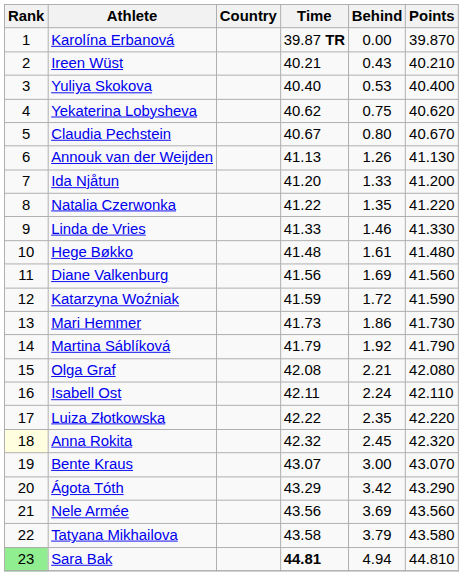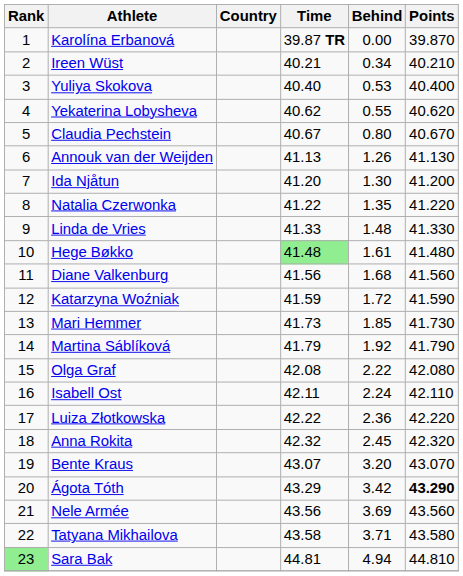Ireen Wüst | Behind: 0.43 -> 0.34
Yekaterina Lobysheva | Behind: 0.75 -> 0.55
Ida Njåtun | Behind: 1.33 -> 1.30
Linda de Vries | Behind: 1.46 -> 1.48
Hege Bøkko | Time: no background -> lightgreen background
Diane Valkenburg | Behind: 1.69 -> 1.68
Mari Hemmer | Behind: 1.86 -> 1.85
Olga Graf | Behind: 2.21 -> 2.22
Luiza Złotkowska | Behind: 2.35 -> 2.36
Anna Rokita | Rank: lightyellow background -> no background
Bente Kraus | Behind: 3.00 -> 3.20
Ágota Tóth | Points: normal -> bold
Tatyana Mikhailova | Behind: 3.79 -> 3.71
Sara Bak | Time: bold -> normal
